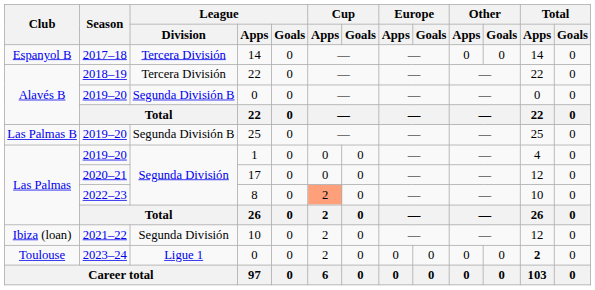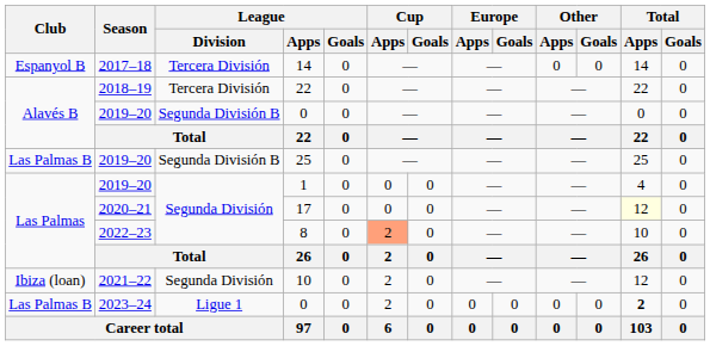17 | Total / Apps: no background -> lightyellow background
2023–24 / 0 | Club: Toulouse -> Las Palmas B
